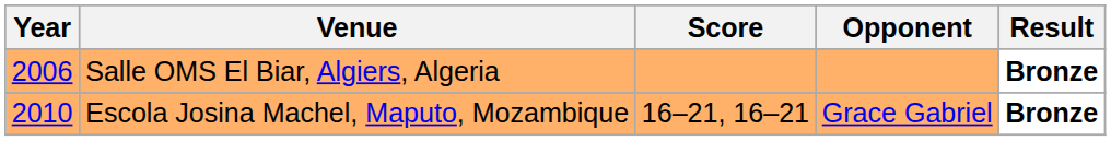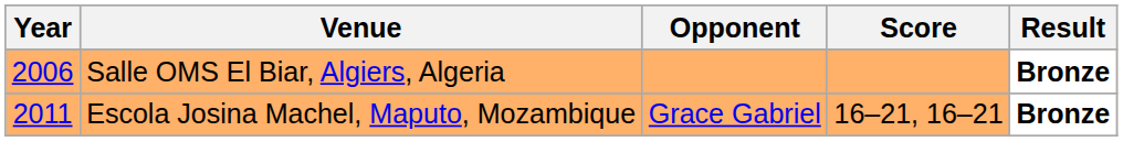columns swapped: Opponent <-> Score
Escola Josina Machel, Maputo, Mozambique | Year: 2010 -> 2011
